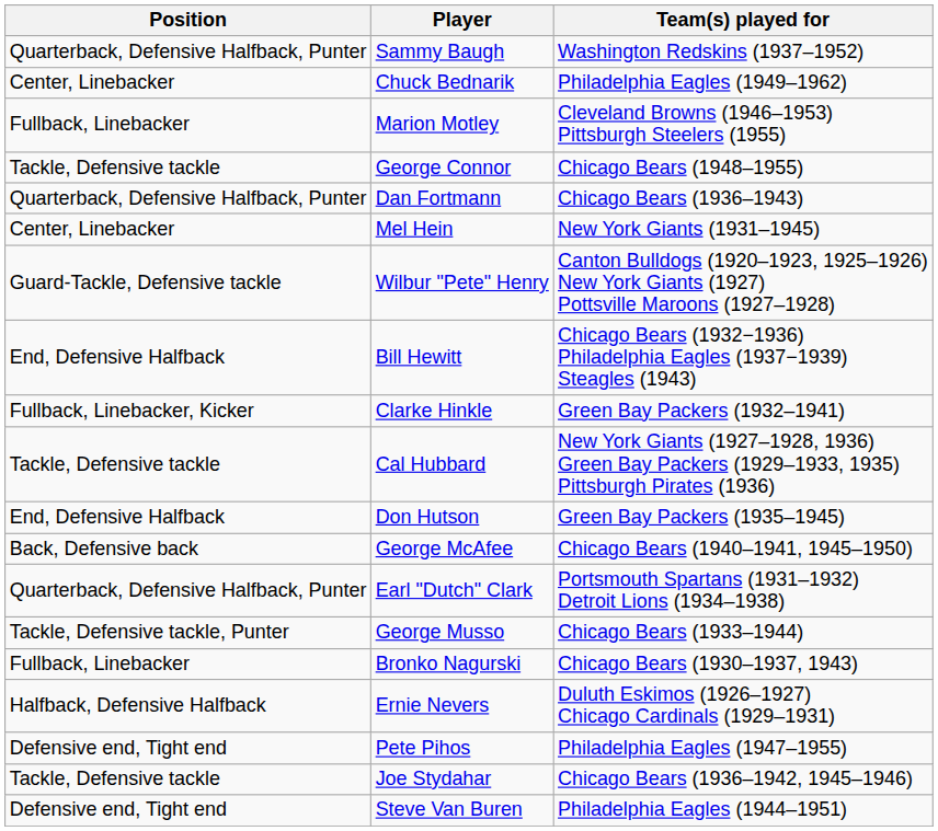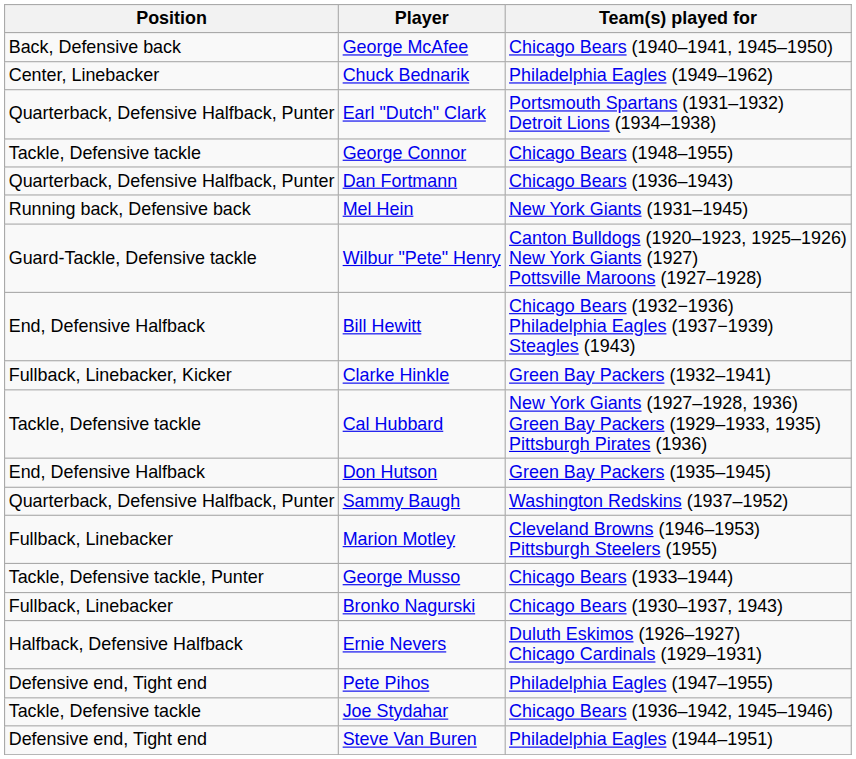rows swapped: Sammy Baugh <-> George McAfee
rows swapped: Earl "Dutch" Clark <-> Marion Motley
Mel Hein | Position: Center, Linebacker -> Running back, Defensive back
